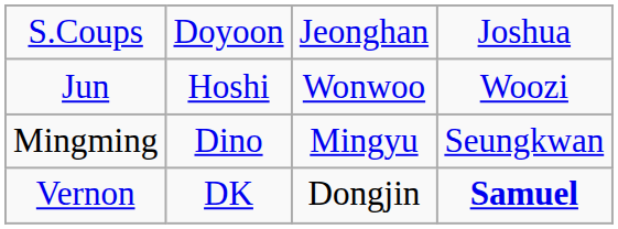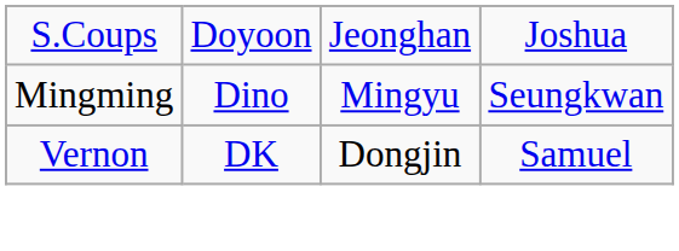- row: Jun | Hoshi | Wonwoo | Woozi
Vernon | column 4: bold -> normal
